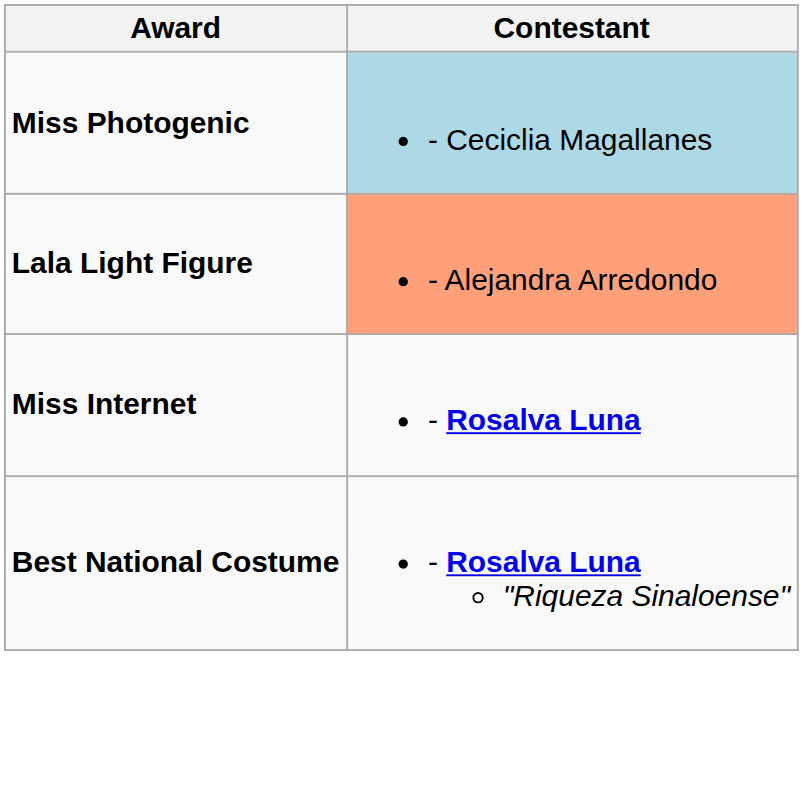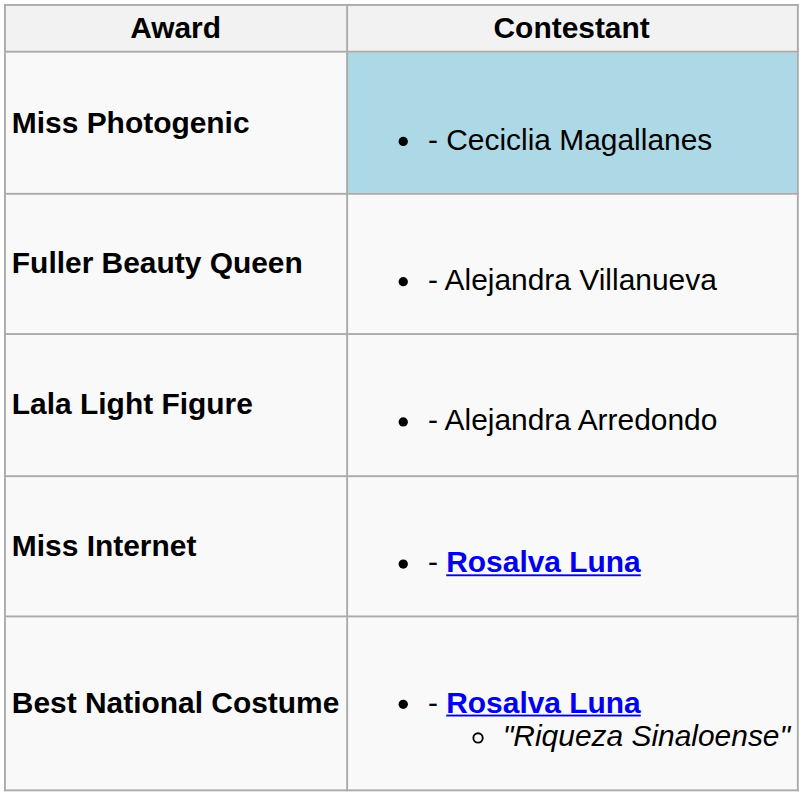+ row: Fuller Beauty Queen | - Alejandra Villanueva
Lala Light Figure | Contestant: lightsalmon background -> no background
